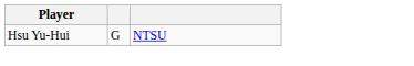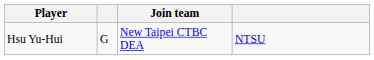+ column: Join team | New Taipei CTBC DEA
